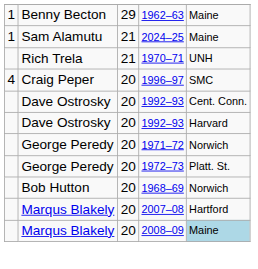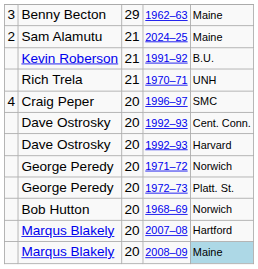1962–63 | column 1: 1 -> 3
2024–25 | column 1: 1 -> 2
+ row: Kevin Roberson | 21 | 1991–92 | B.U.
